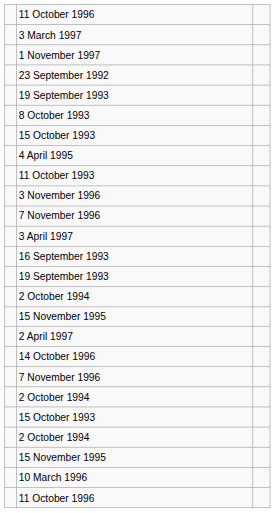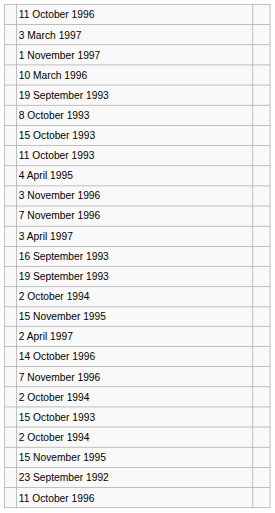rows swapped: 23 September 1992 <-> 10 March 1996
rows swapped: 11 October 1993 <-> 4 April 1995
